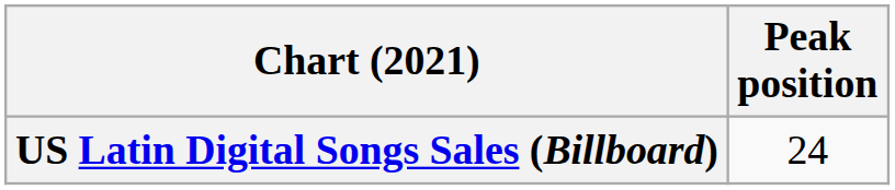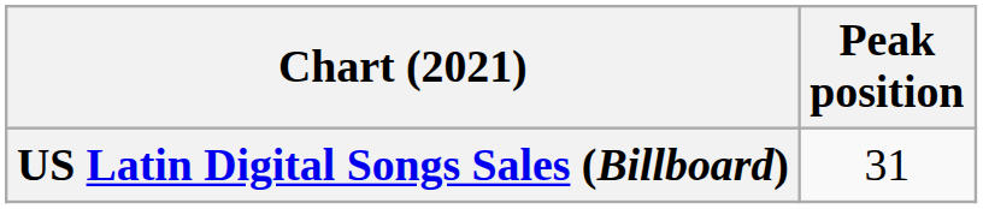US Latin Digital Songs Sales (Billboard) | Peak position: 24 -> 31
